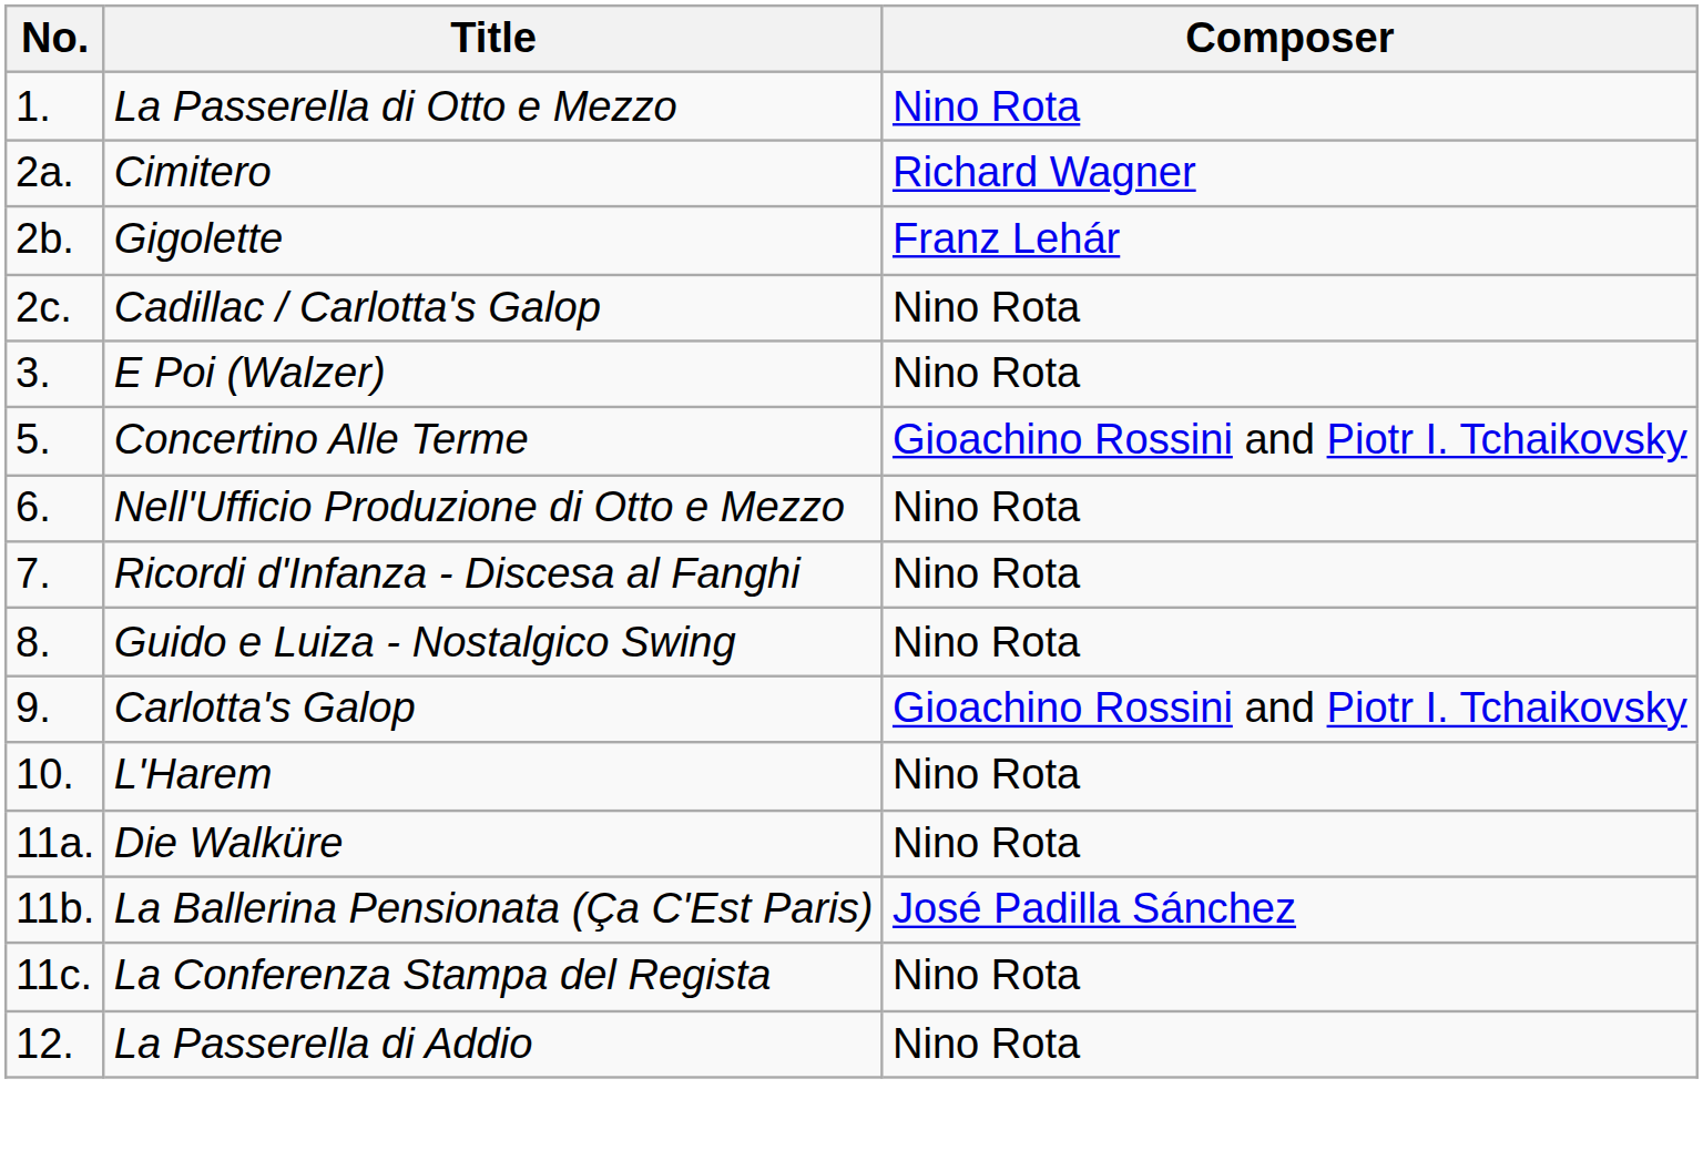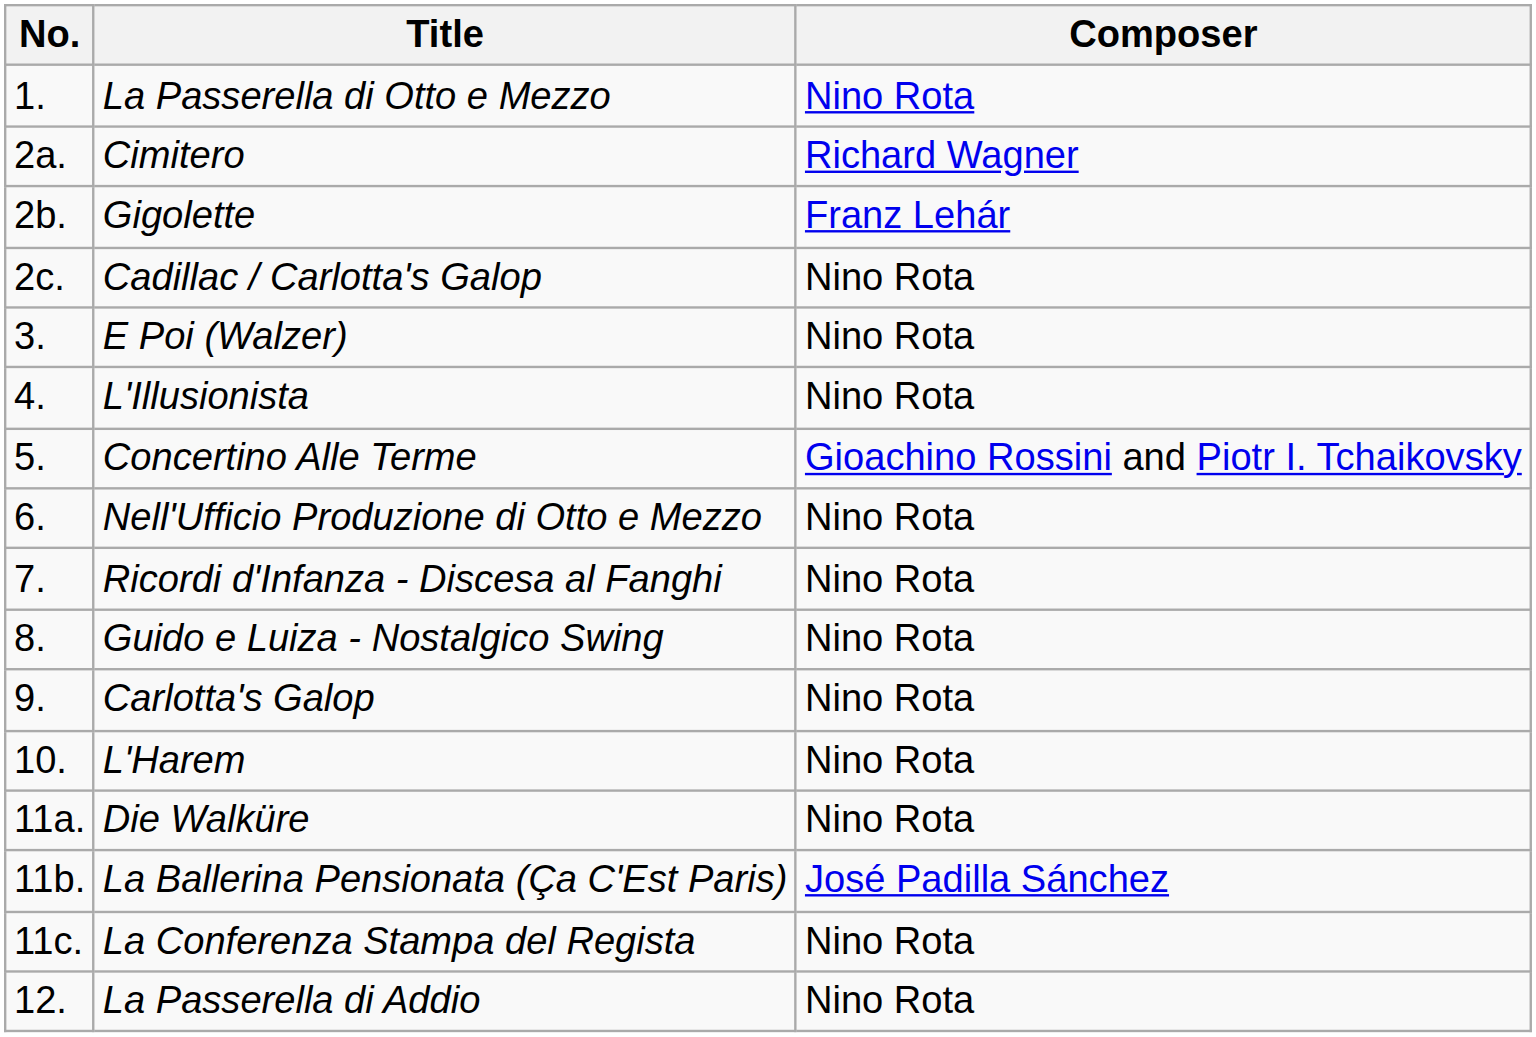+ row: 4. | L'Illusionista | Nino Rota
Carlotta's Galop | Composer: Gioachino Rossini and Piotr I. Tchaikovsky -> Nino Rota
